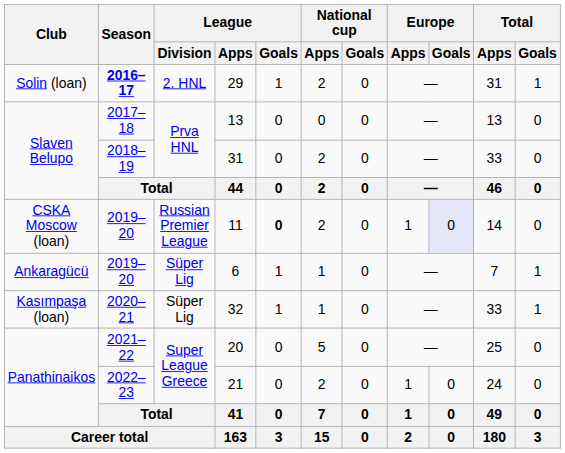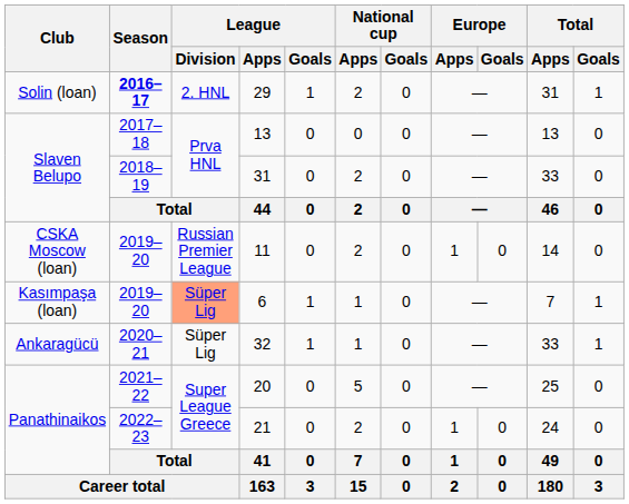11 | League / Goals: bold -> normal
11 | Europe / Goals: lavender background -> no background
6 | Club: Ankaragücü -> Kasımpaşa (loan)
6 | League / Division: no background -> lightsalmon background
32 | Club: Kasımpaşa (loan) -> Ankaragücü
